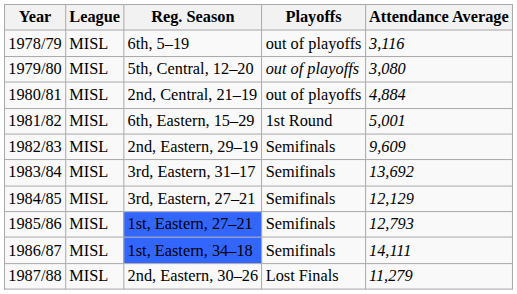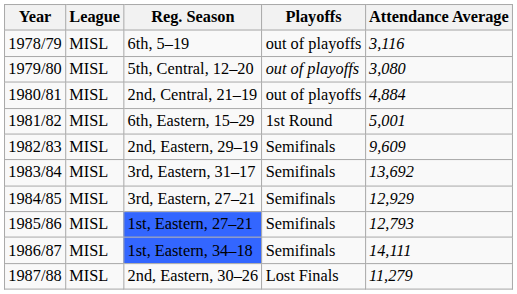3rd, Eastern, 27–21 | Attendance Average: 12,129 -> 12,929
